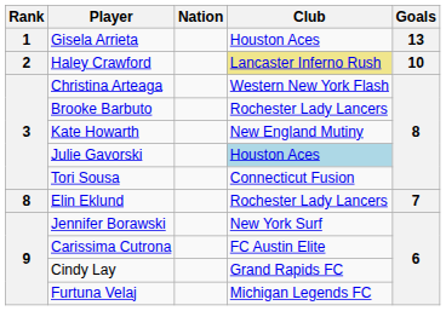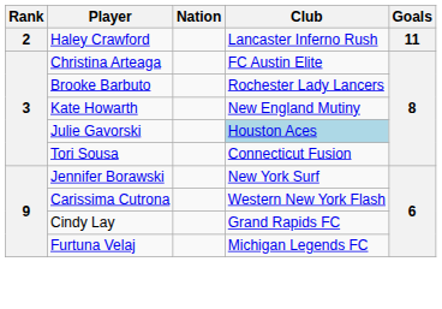- row: 1 | Gisela Arrieta | Houston Aces | 13
Haley Crawford | Club: khaki background -> no background
Haley Crawford | Goals: 10 -> 11
Christina Arteaga | Club: Western New York Flash -> FC Austin Elite
- row: 8 | Elin Eklund | Rochester Lady Lancers | 7
Carissima Cutrona | Club: FC Austin Elite -> Western New York Flash
